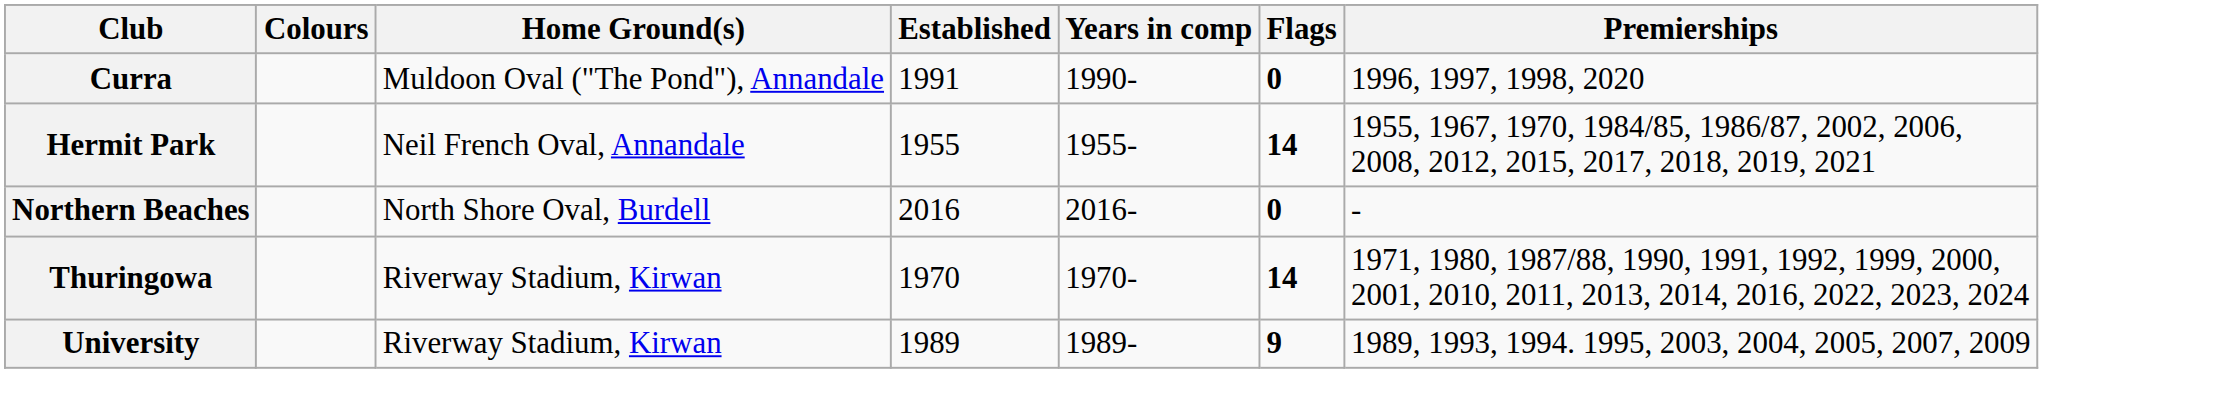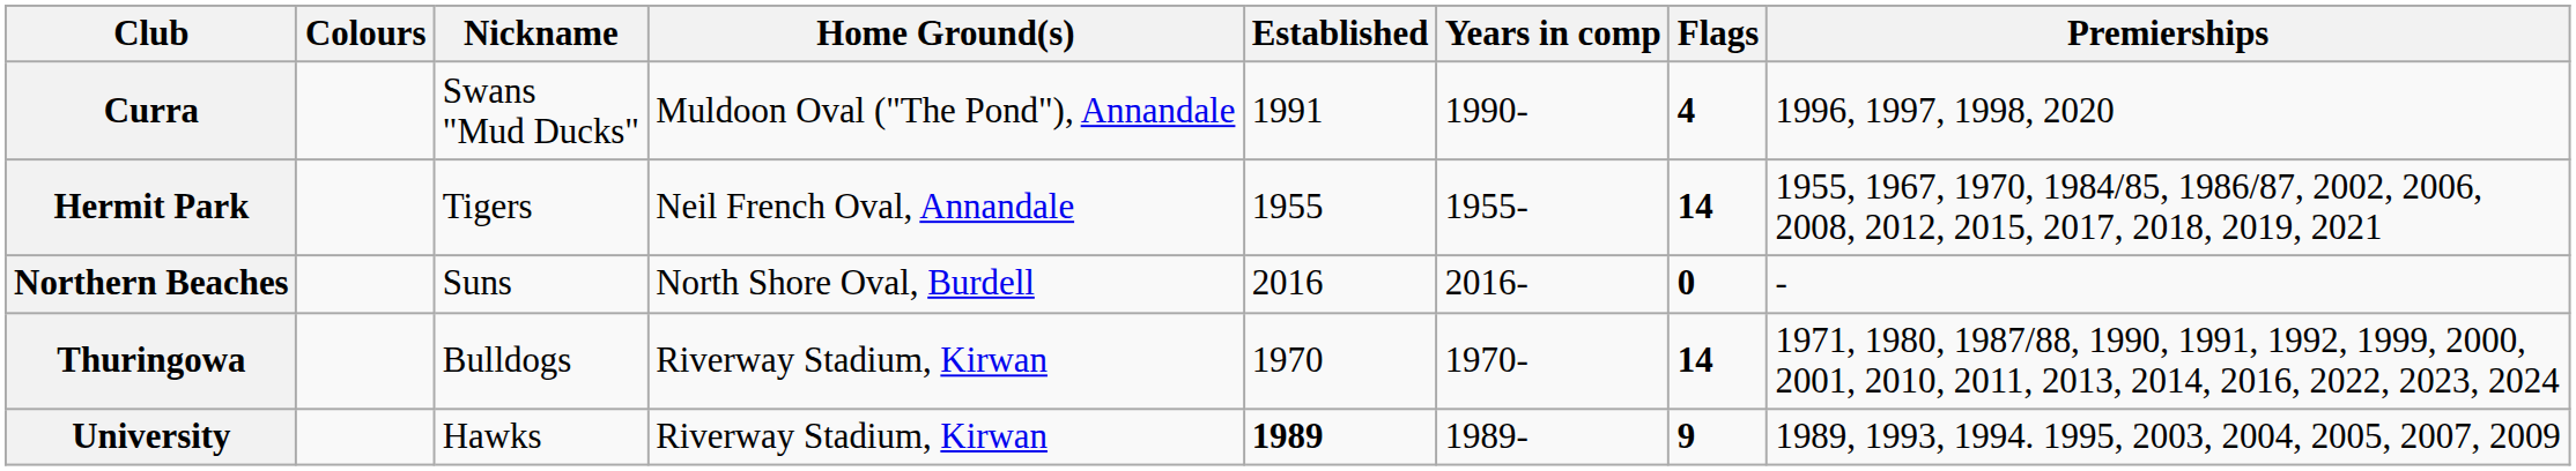+ column: Nickname | Swans "Mud Ducks" | Tigers | Suns | Bulldogs | Hawks
Curra | Flags: 0 -> 4
University | Established: normal -> bold
